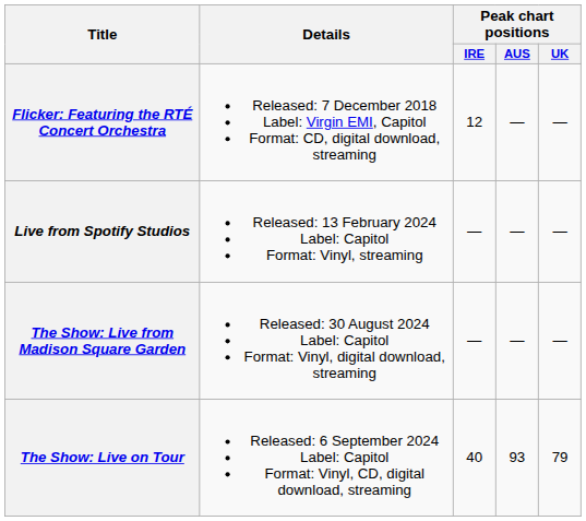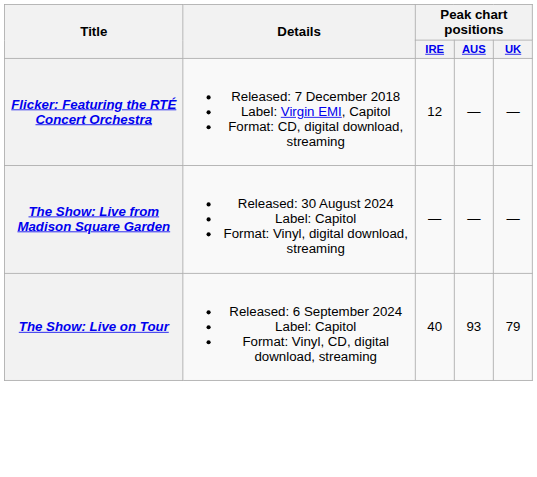- row: Live from Spotify Studios | Released: 13 February 2024 Label: Capitol Format: Vinyl, streaming | — | — | —
